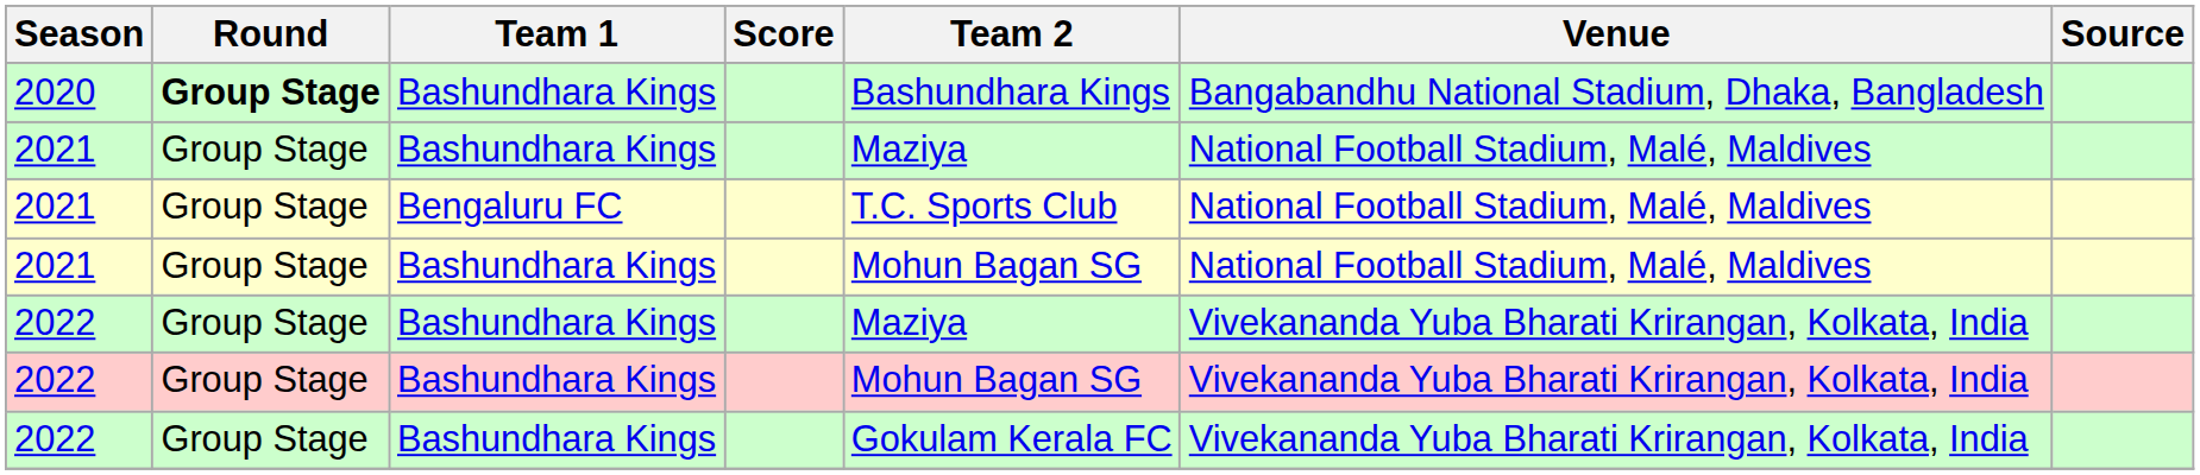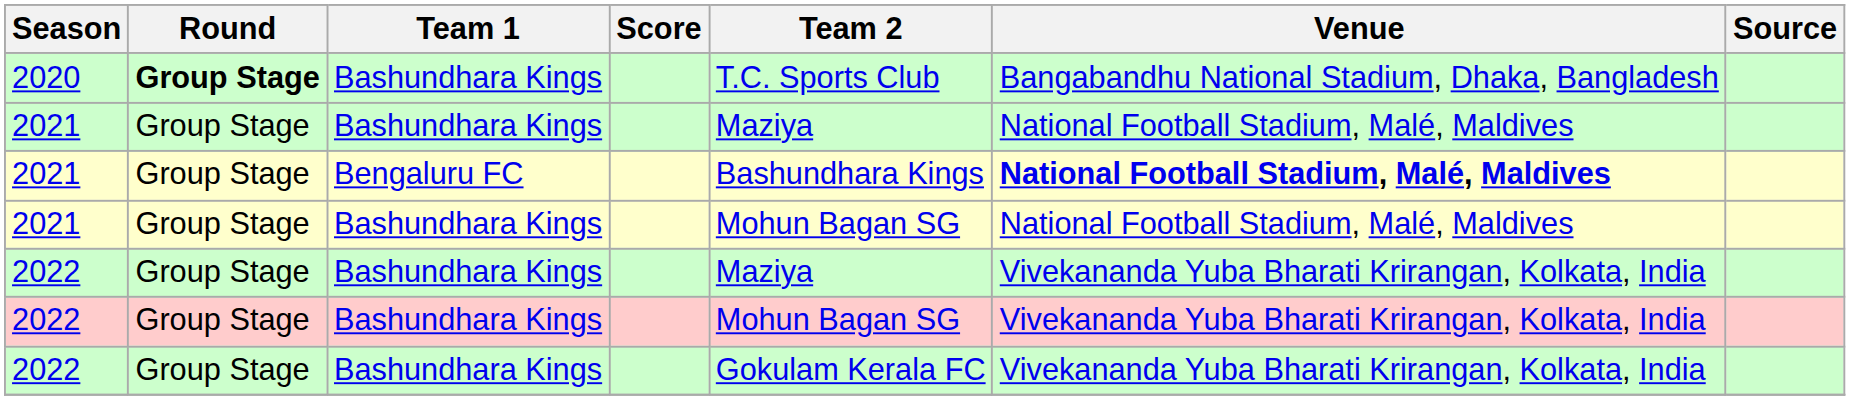2020 | Team 2: Bashundhara Kings -> T.C. Sports Club
2021 / Bengaluru FC | Team 2: T.C. Sports Club -> Bashundhara Kings
2021 / Bengaluru FC | Venue: normal -> bold
